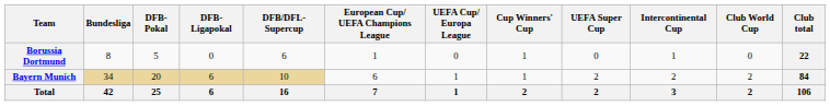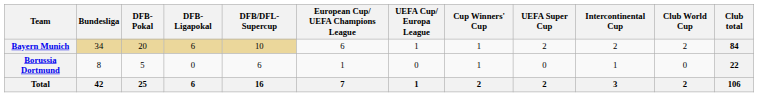rows swapped: Bayern Munich <-> Borussia Dortmund
